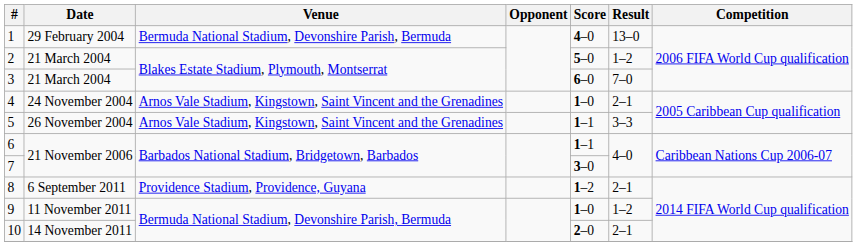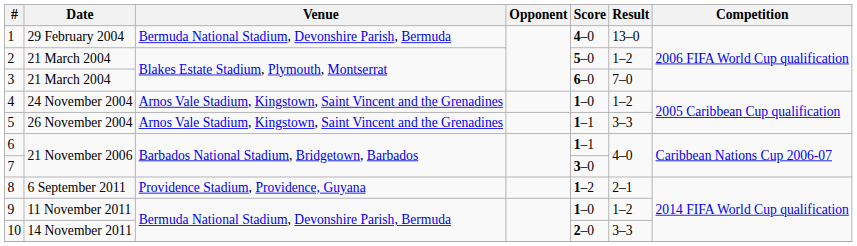4 | Result: 2–1 -> 1–2
10 | Result: 2–1 -> 3–3
